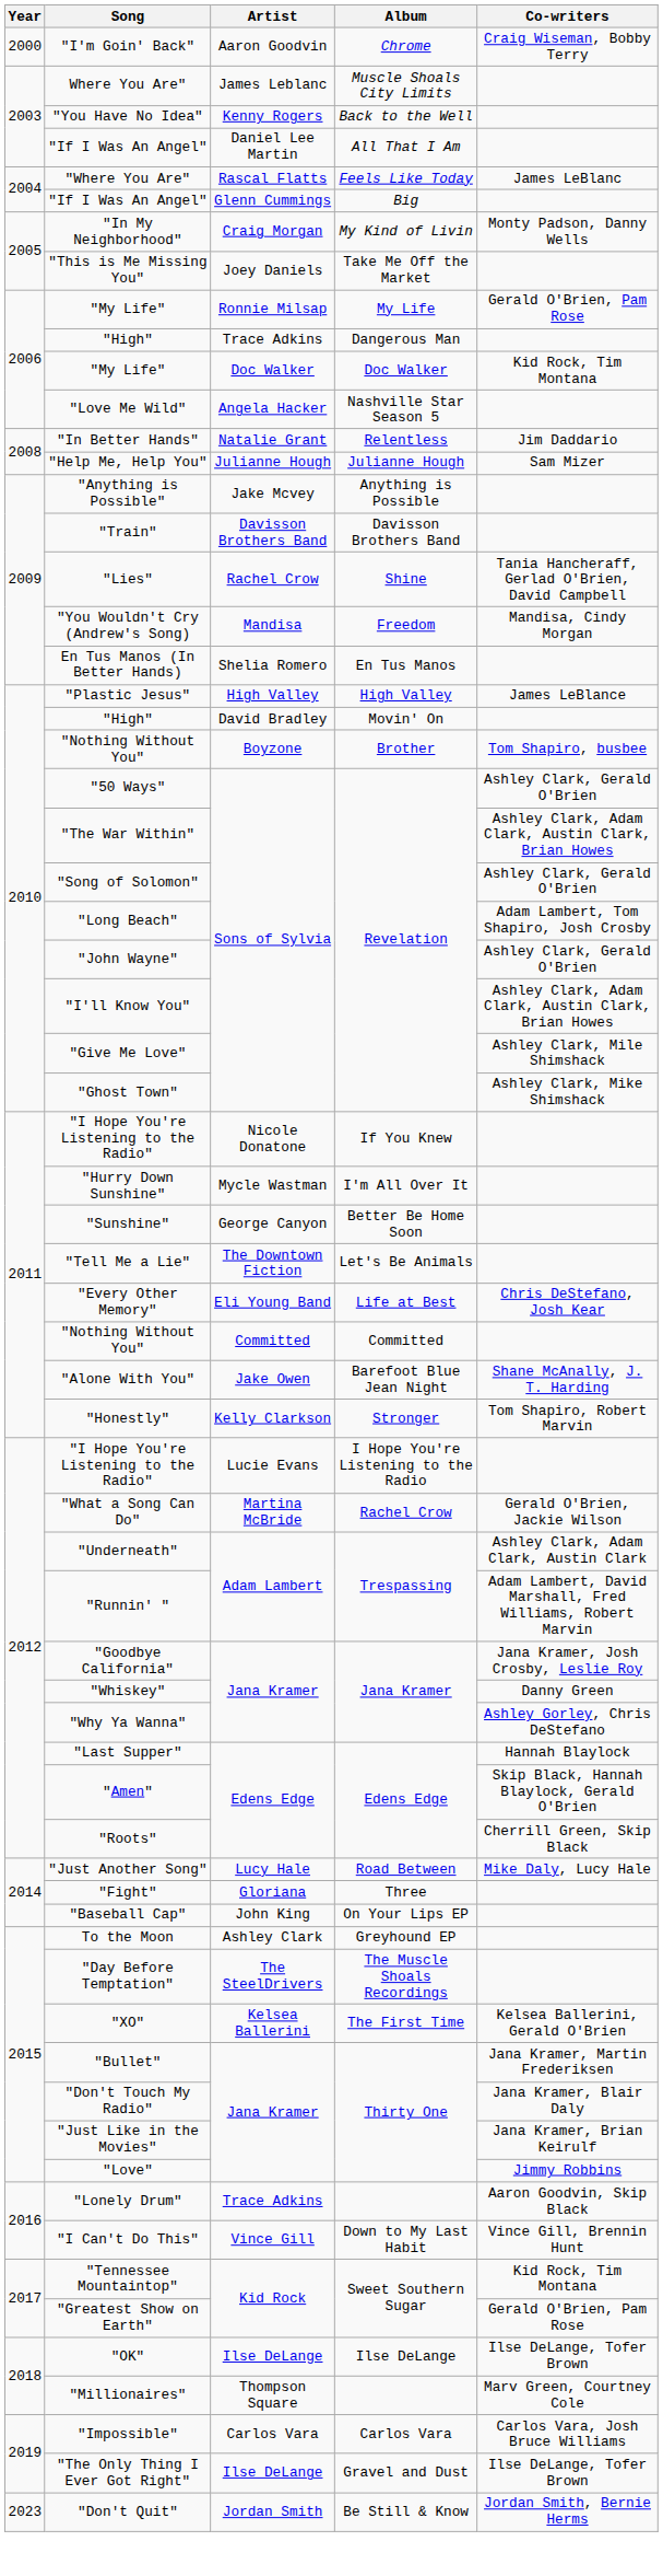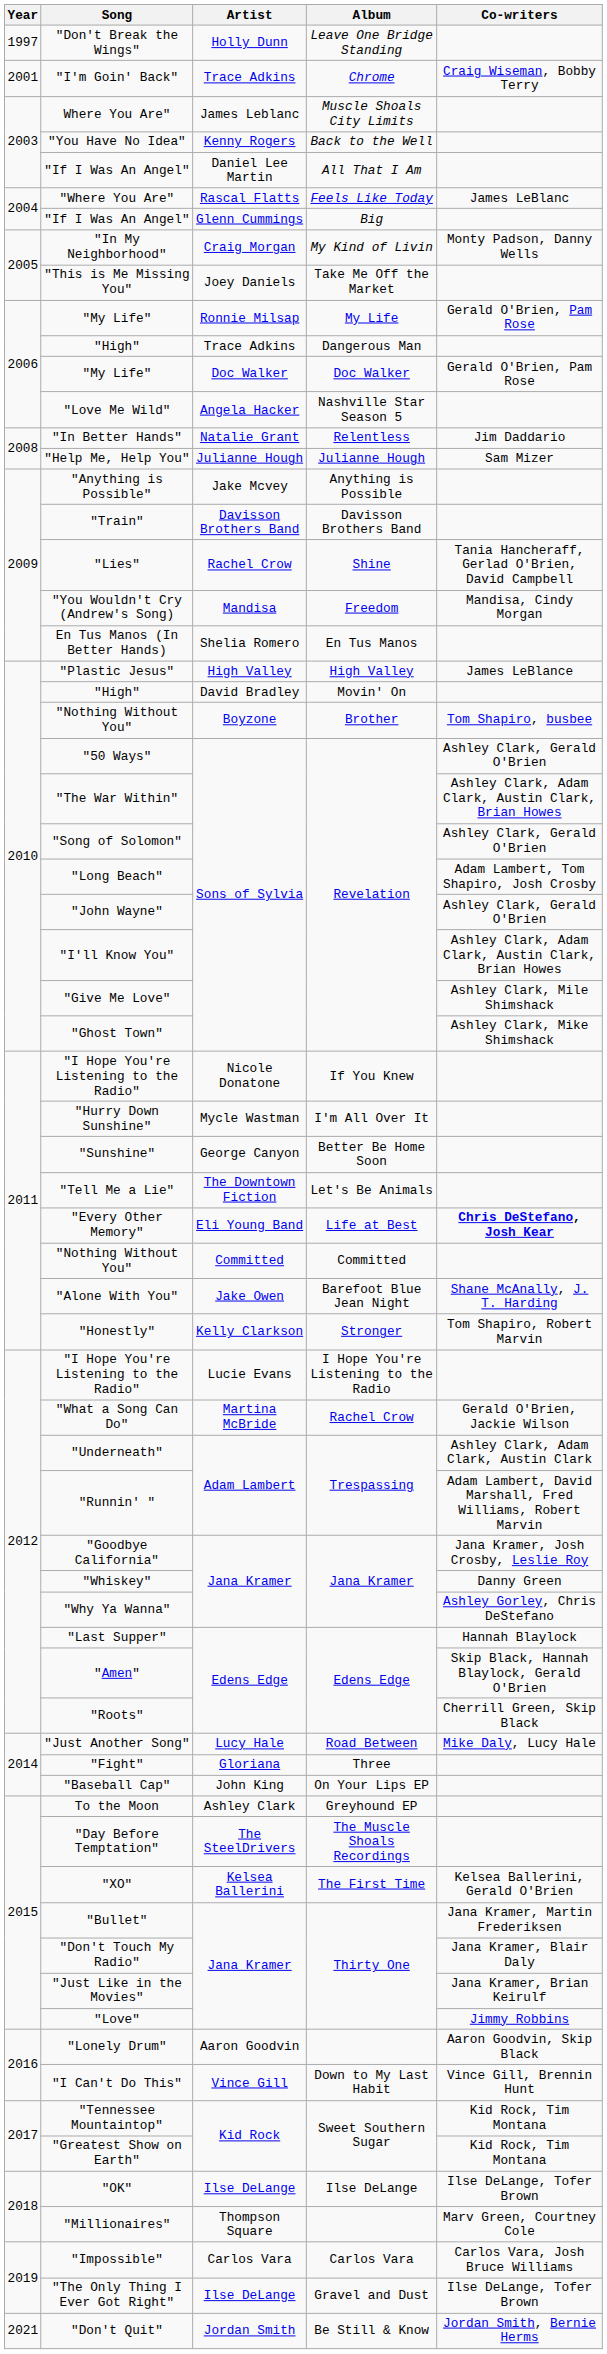+ row: 1997 | "Don't Break the Wings" | Holly Dunn | Leave One Bridge Standing
"I'm Goin' Back" | Year: 2000 -> 2001
"I'm Goin' Back" | Artist: Aaron Goodvin -> Trace Adkins
"My Life" / Doc Walker | Co-writers: Kid Rock, Tim Montana -> Gerald O'Brien, Pam Rose
"Every Other Memory" | Co-writers: normal -> bold
"Lonely Drum" | Artist: Trace Adkins -> Aaron Goodvin
"Greatest Show on Earth" | Co-writers: Gerald O'Brien, Pam Rose -> Kid Rock, Tim Montana
"Don't Quit" | Year: 2023 -> 2021
